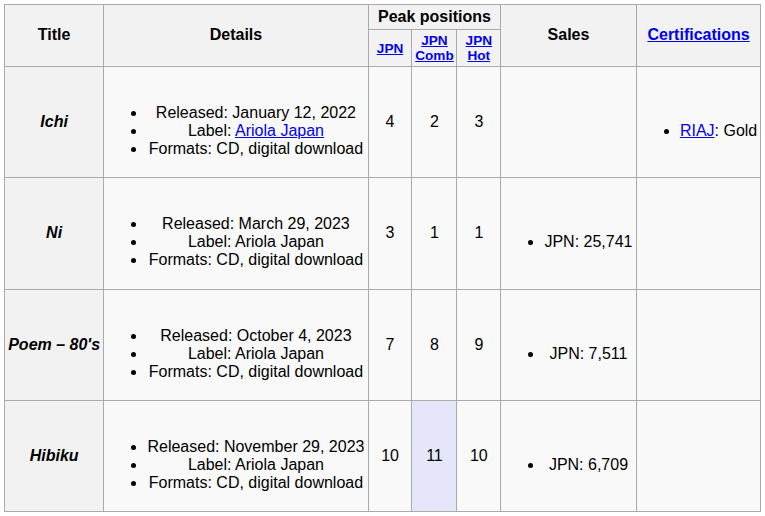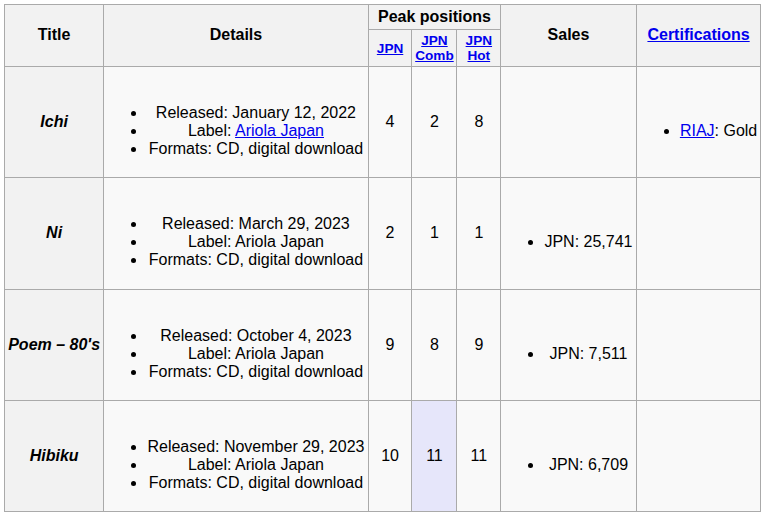Ichi | Peak positions / JPN Hot: 3 -> 8
Ni | Peak positions / JPN: 3 -> 2
Poem – 80's | Peak positions / JPN: 7 -> 9
Hibiku | Peak positions / JPN Hot: 10 -> 11
